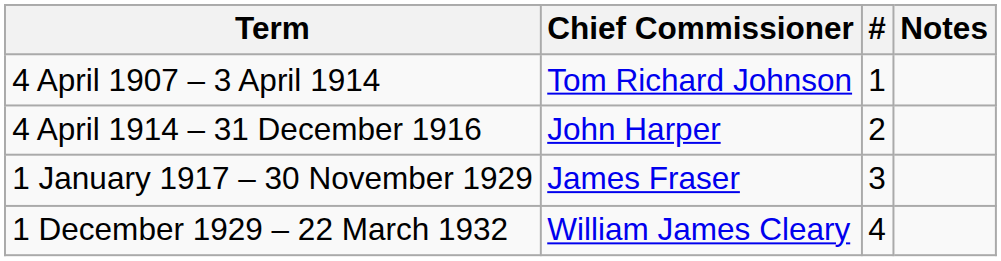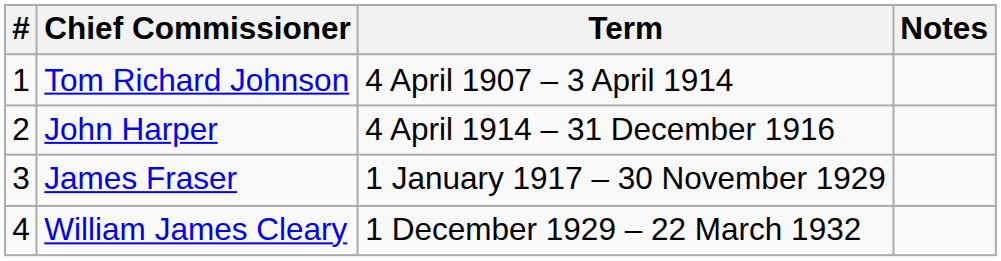columns swapped: # <-> Term
